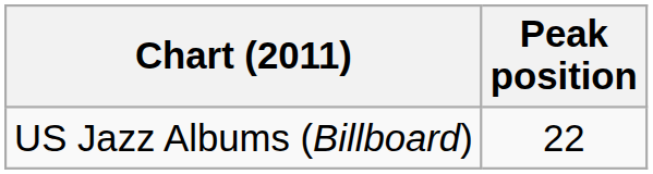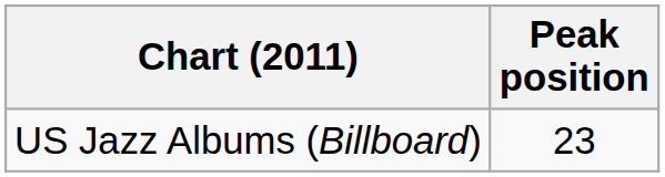US Jazz Albums (Billboard) | Peak position: 22 -> 23
